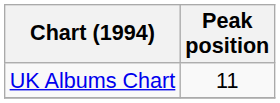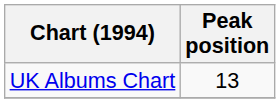UK Albums Chart | Peak position: 11 -> 13
